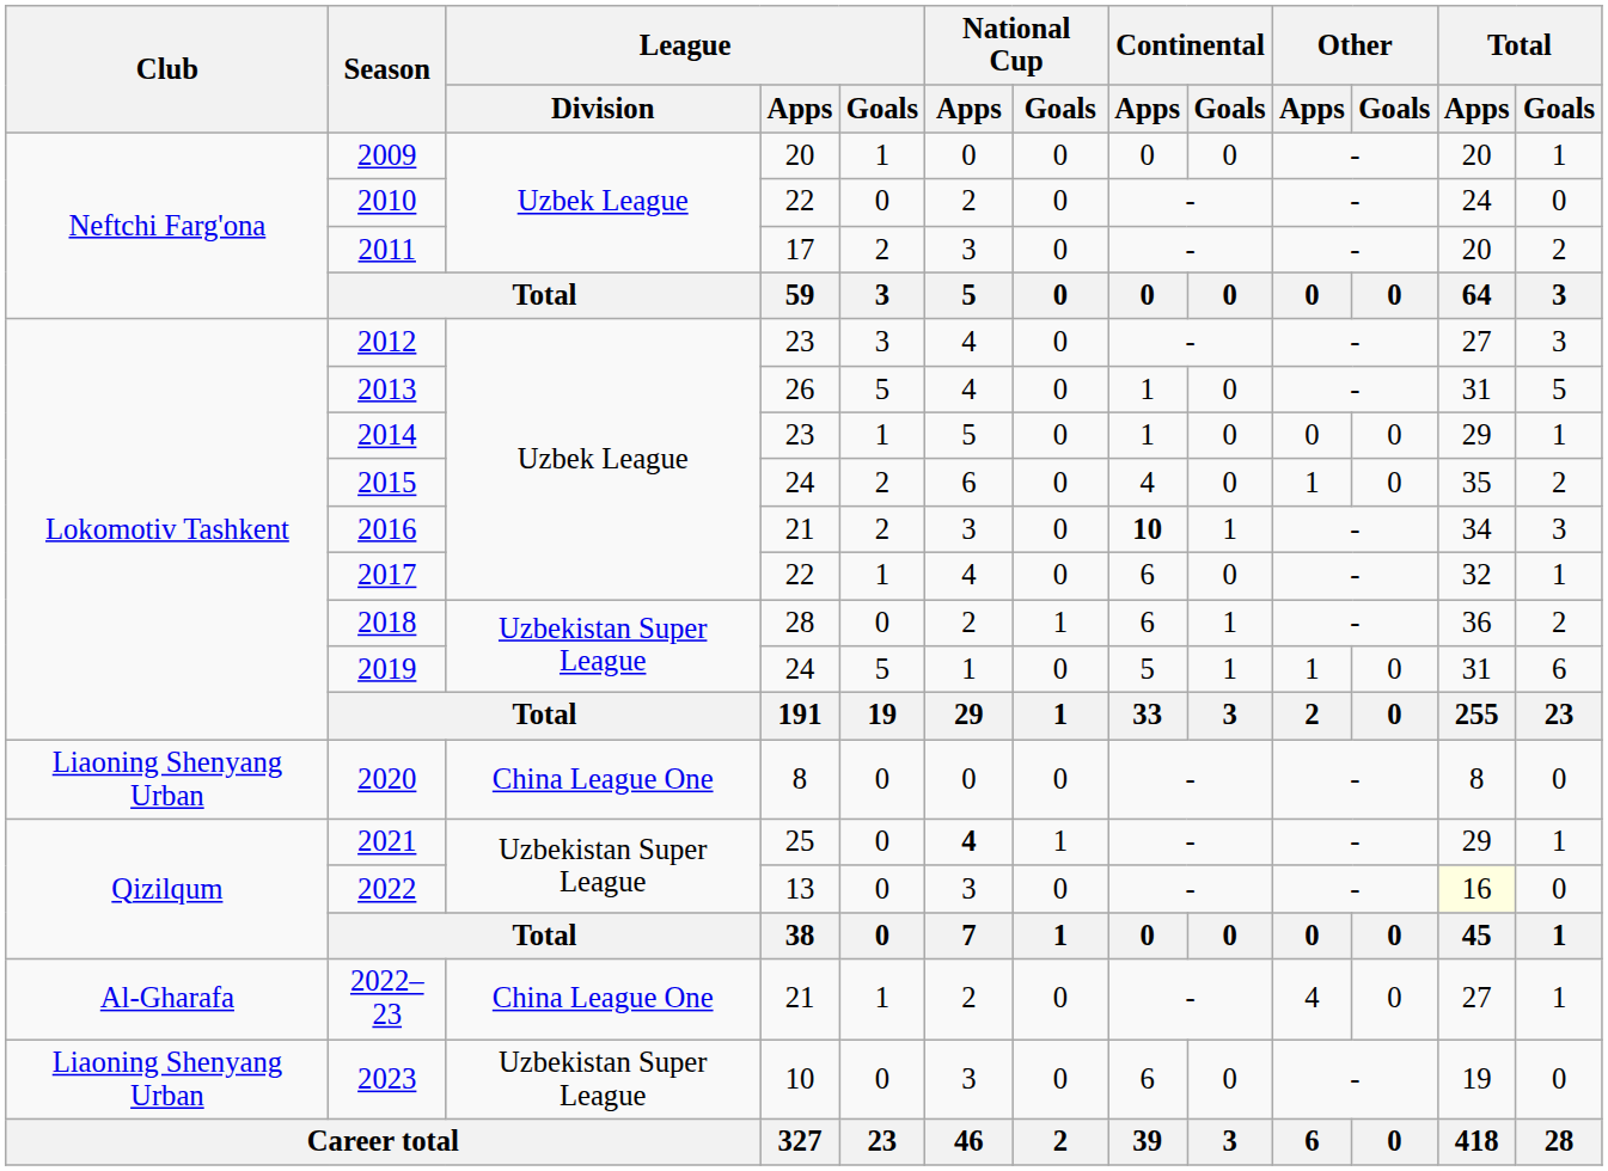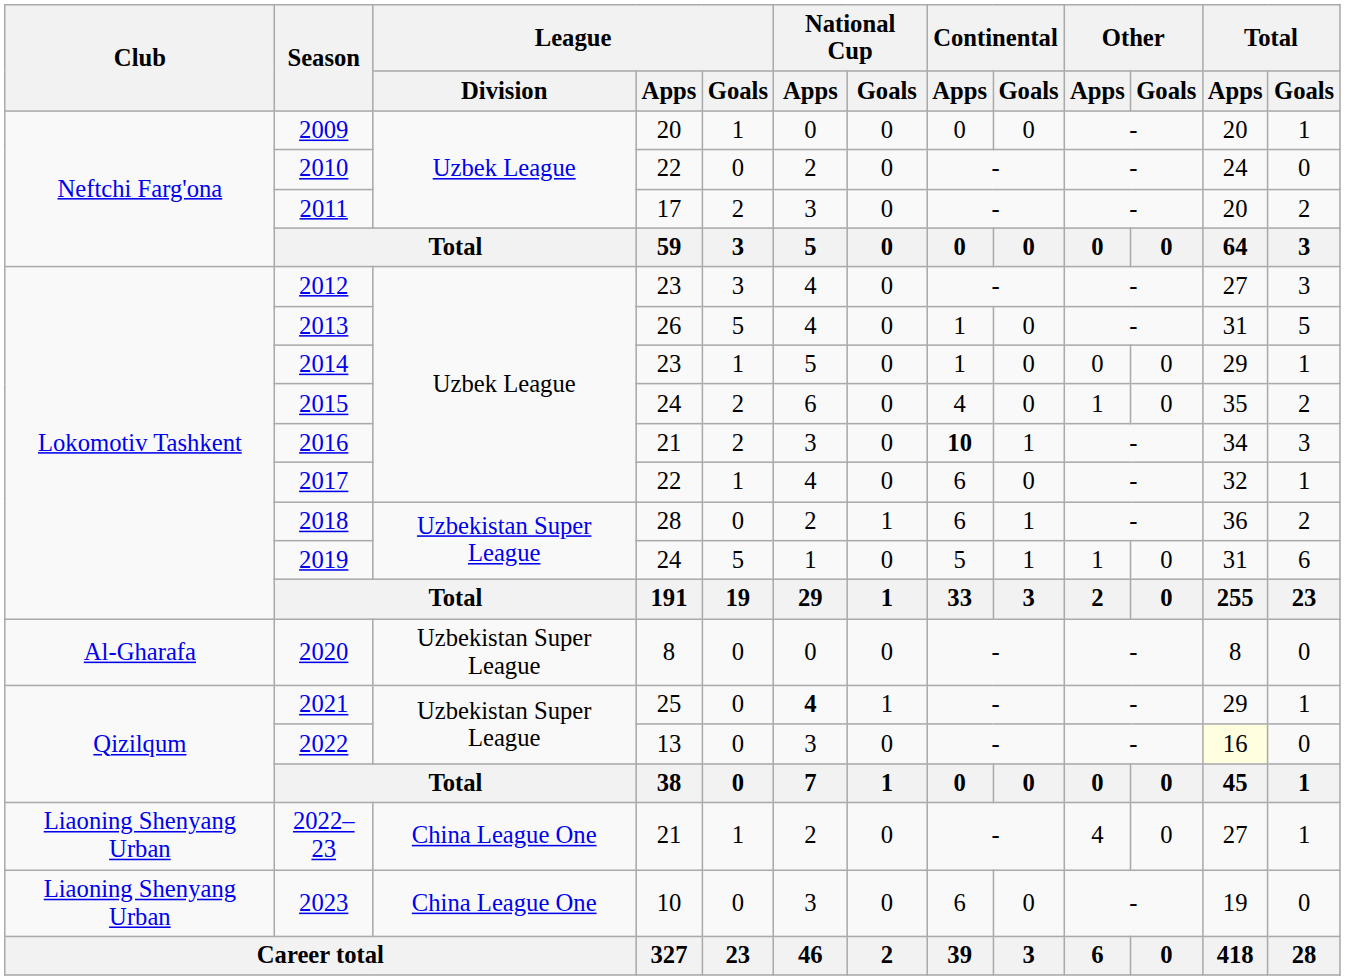2020 | Club: Liaoning Shenyang Urban -> Al-Gharafa
2020 | League / Division: China League One -> Uzbekistan Super League
2022–23 | Club: Al-Gharafa -> Liaoning Shenyang Urban
2023 | League / Division: Uzbekistan Super League -> China League One
